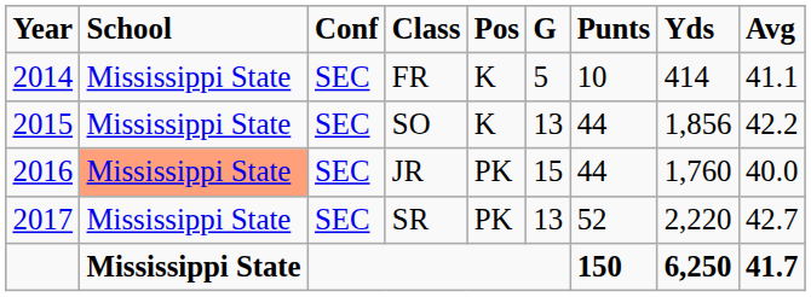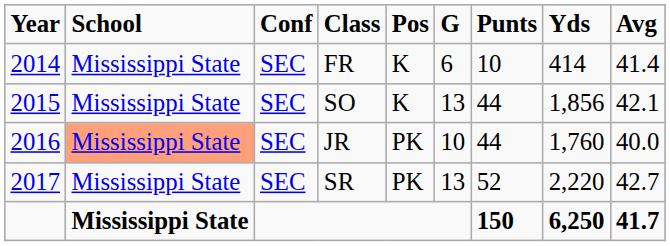FR | G: 5 -> 6
FR | Avg: 41.1 -> 41.4
SO | Avg: 42.2 -> 42.1
JR | G: 15 -> 10
